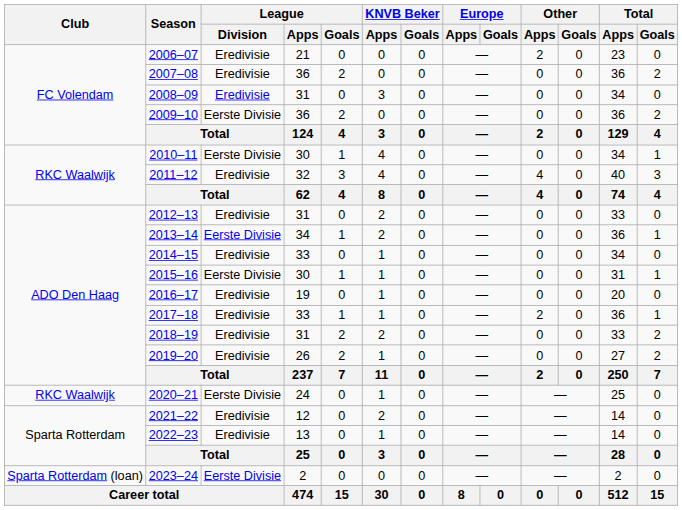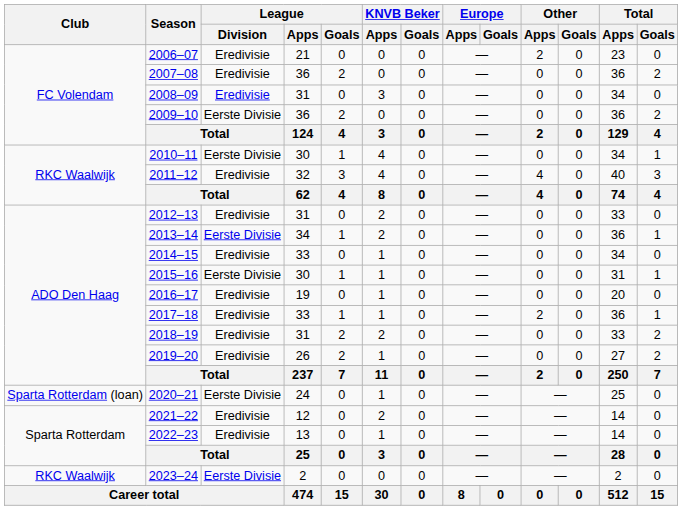2020–21 | Club: RKC Waalwijk -> Sparta Rotterdam (loan)
2023–24 | Club: Sparta Rotterdam (loan) -> RKC Waalwijk
